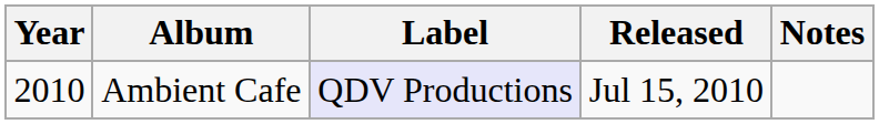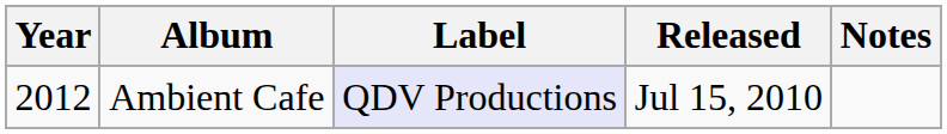Ambient Cafe | Year: 2010 -> 2012
